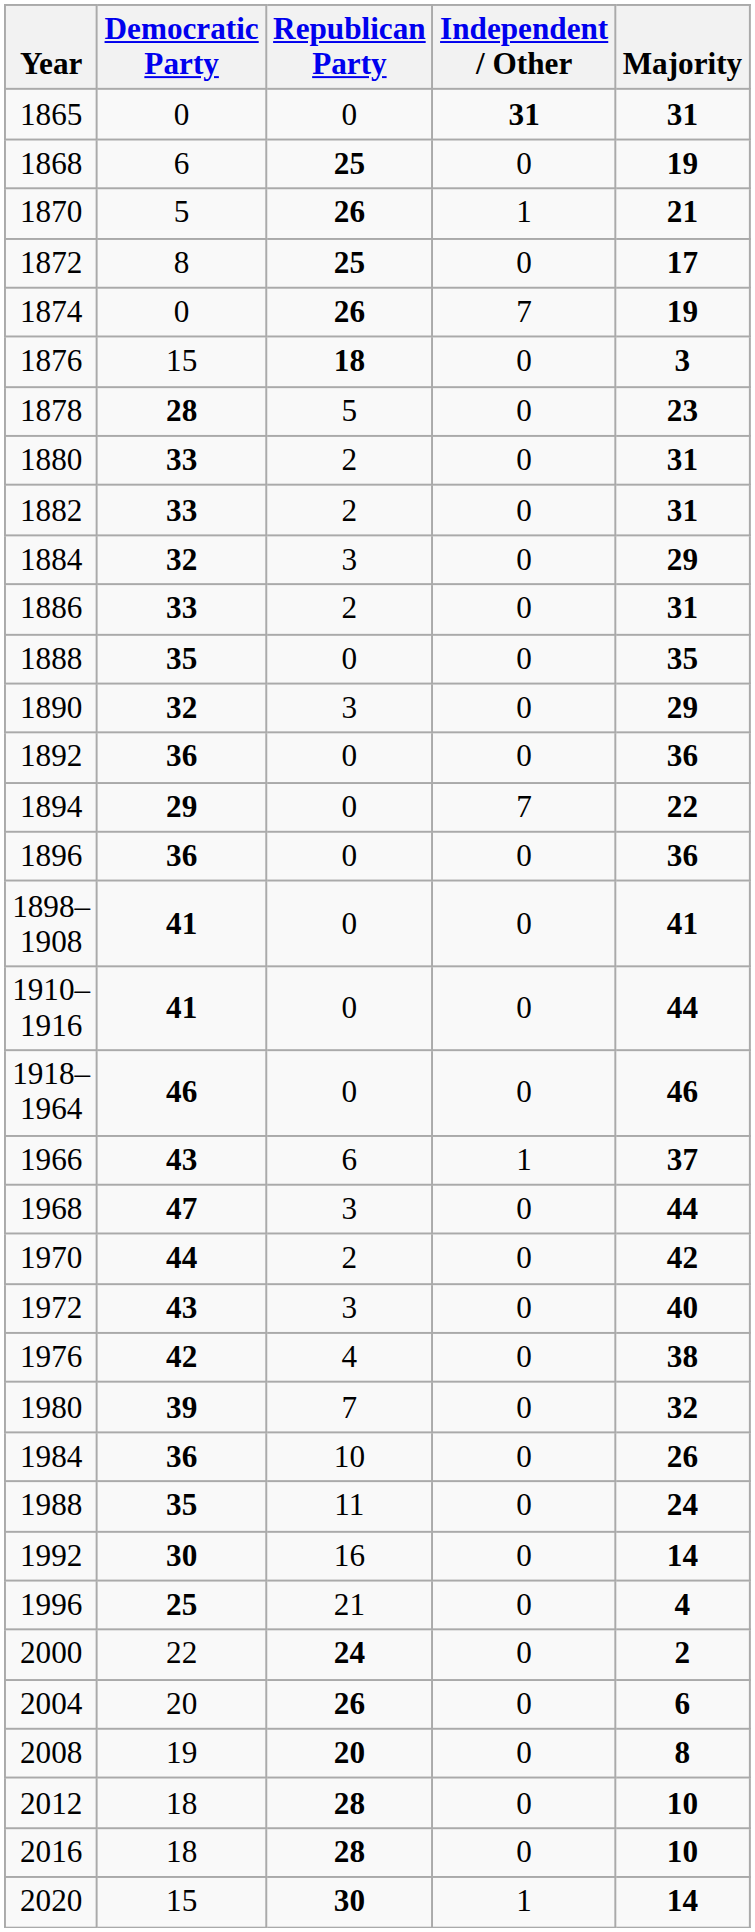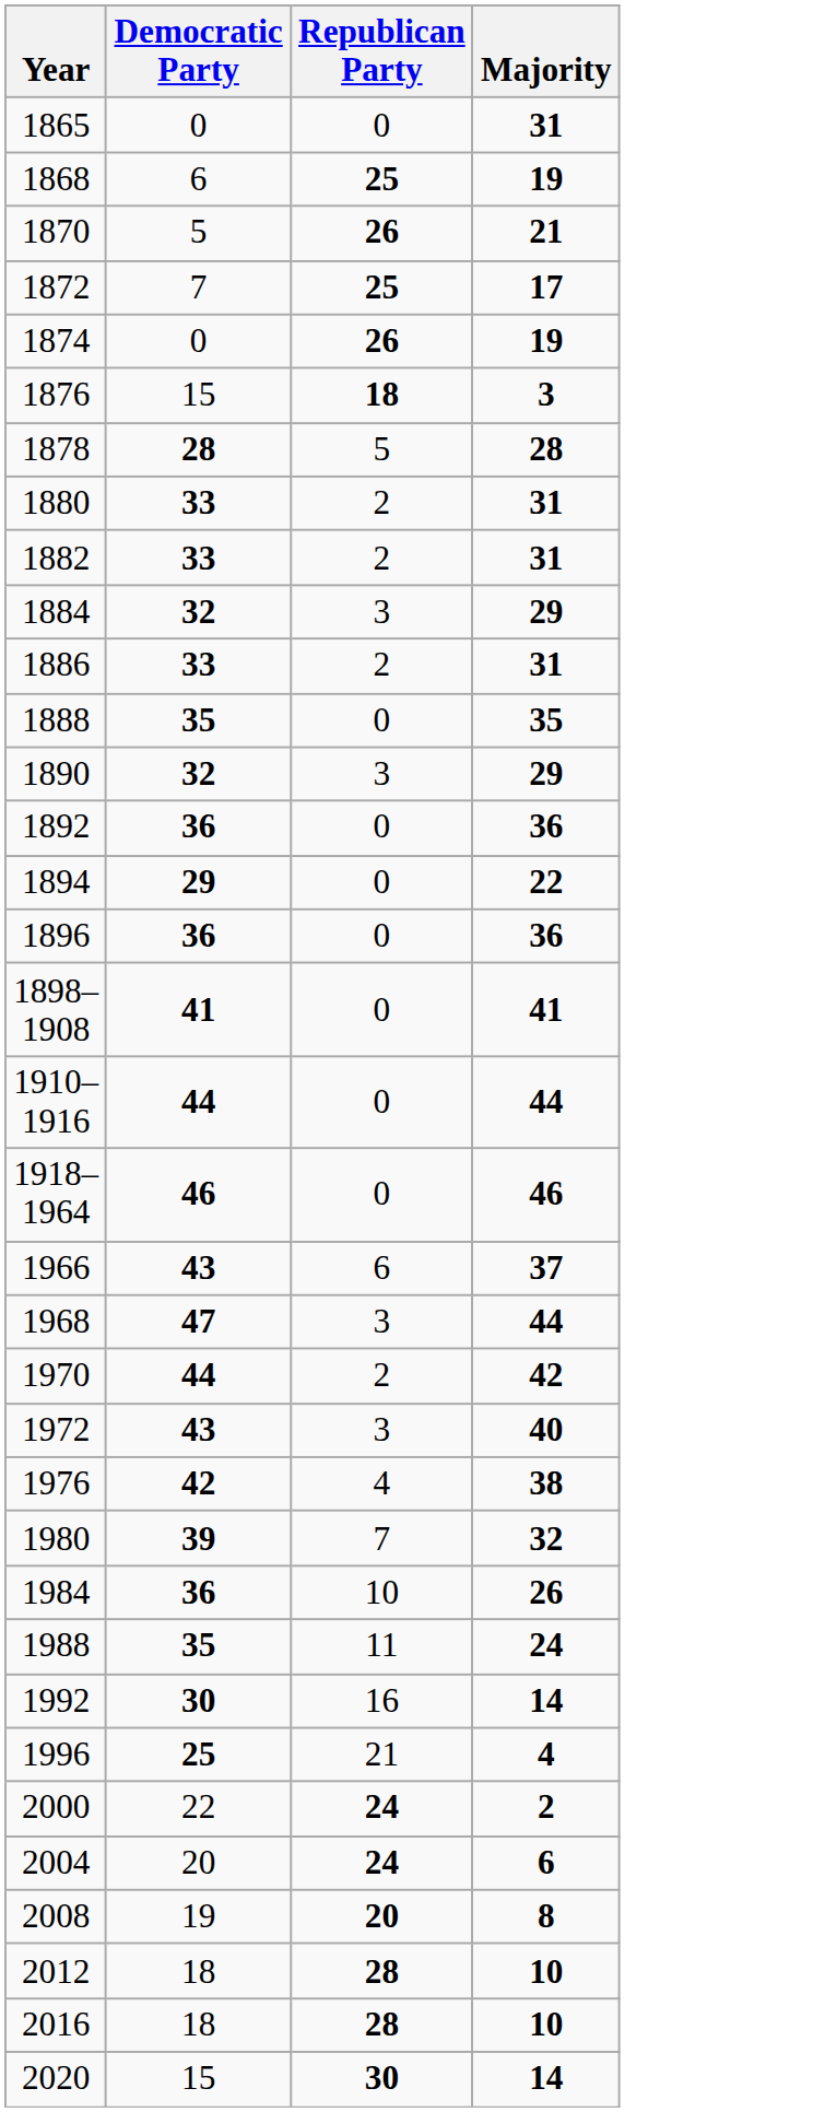- column: Independent / Other | 31 | 0 | 1 | 0 | 7 | 0 | 0 | 0 | 0 | 0 | 0 | 0 | 0 | 0 | 7 | 0 | 0 | 0 | 0 | 1 | 0 | 0 | 0 | 0 | 0 | 0 | 0 | 0 | 0 | 0 | 0 | 0 | 0 | 0 | 1
1872 | Democratic Party: 8 -> 7
1878 | Majority: 23 -> 28
1910– 1916 | Democratic Party: 41 -> 44
2004 | Republican Party: 26 -> 24
